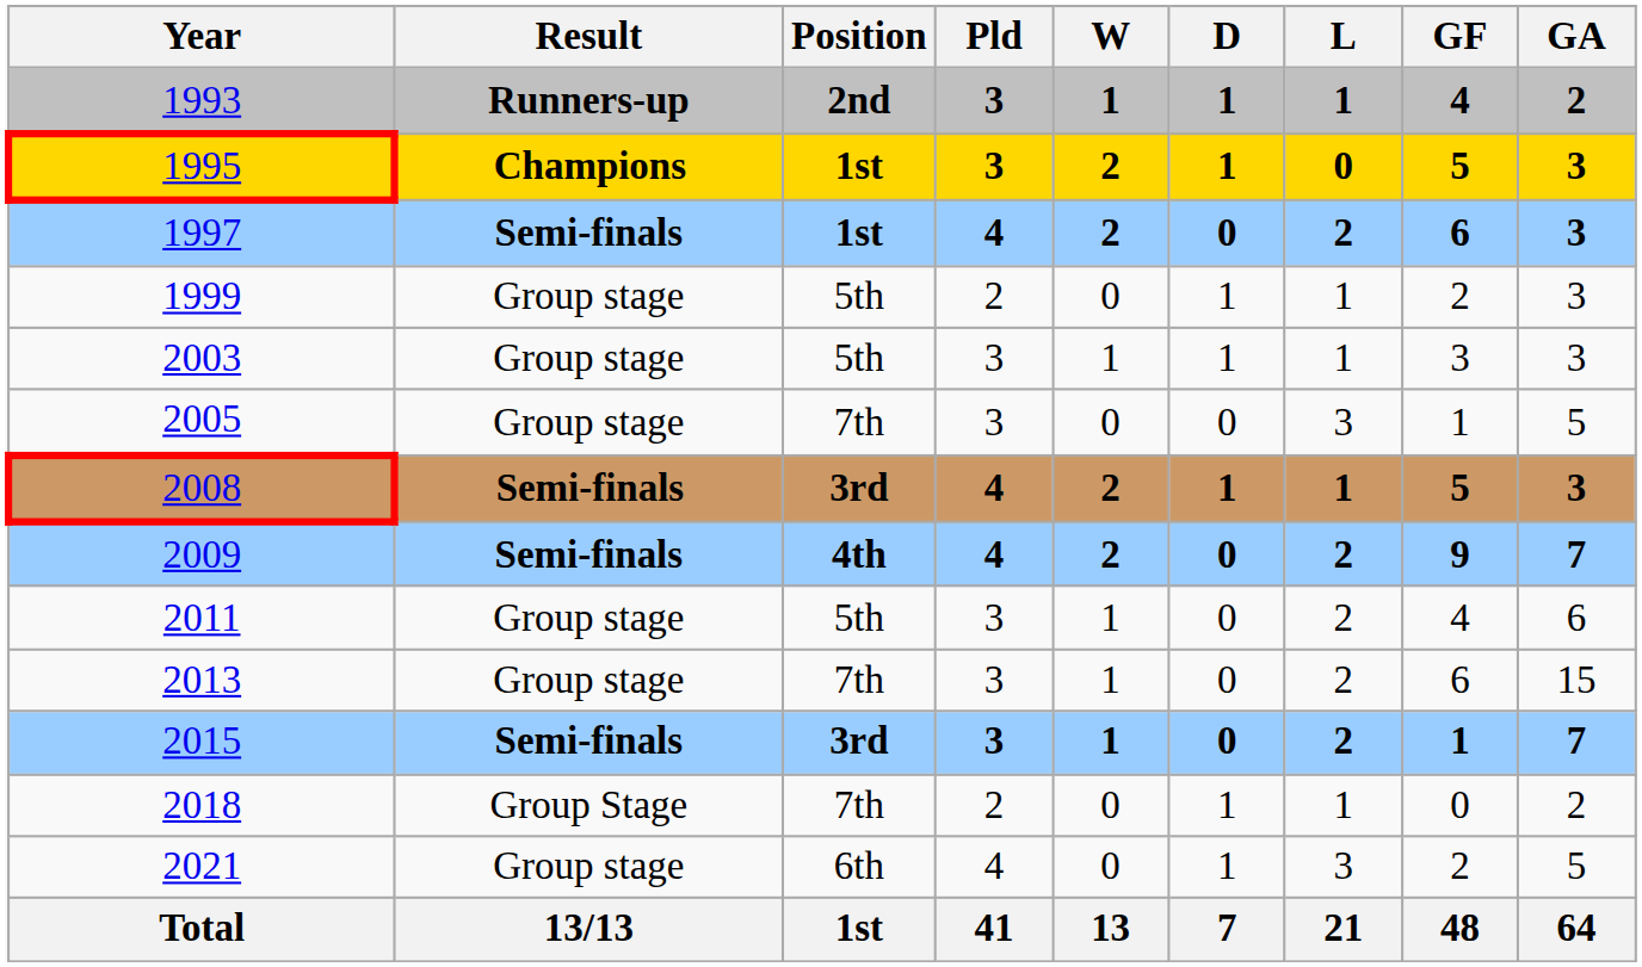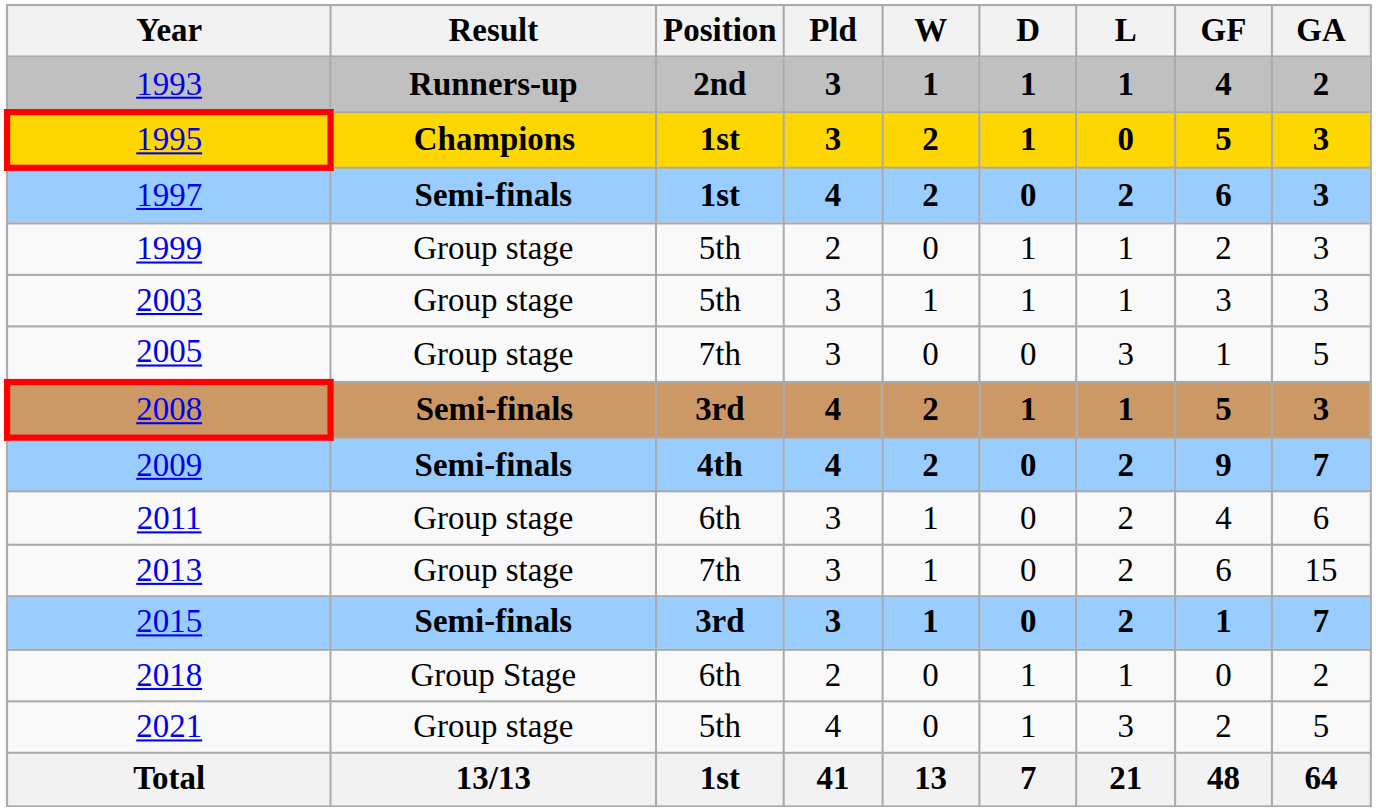2011 | Position: 5th -> 6th
2018 | Position: 7th -> 6th
2021 | Position: 6th -> 5th
